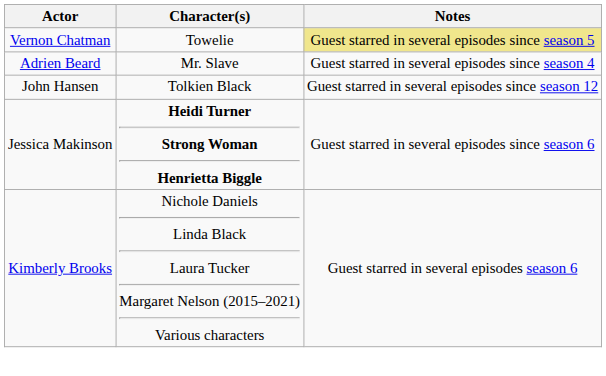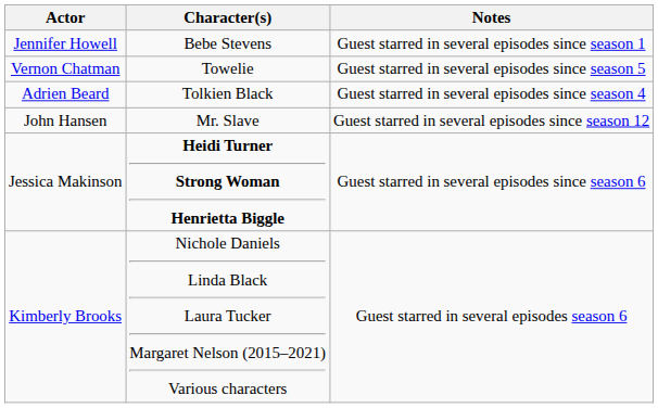+ row: Jennifer Howell | Bebe Stevens | Guest starred in several episodes since season 1
Vernon Chatman | Notes: khaki background -> no background
Adrien Beard | Character(s): Mr. Slave -> Tolkien Black
John Hansen | Character(s): Tolkien Black -> Mr. Slave
